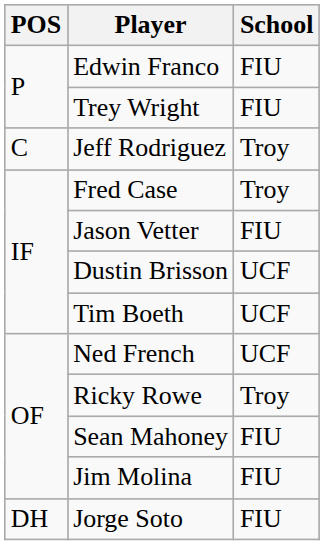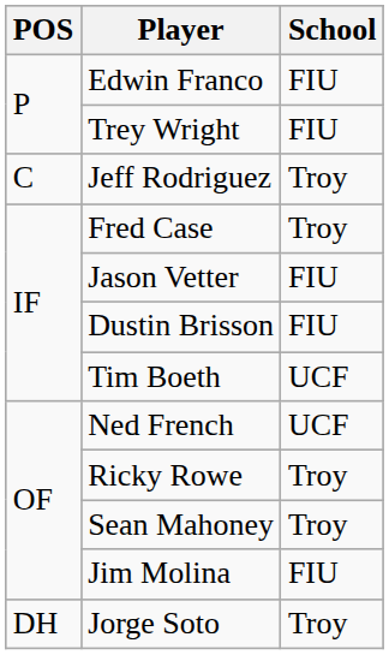Dustin Brisson | School: UCF -> FIU
Sean Mahoney | School: FIU -> Troy
Jorge Soto | School: FIU -> Troy
